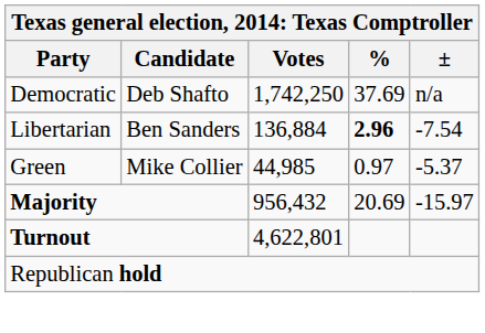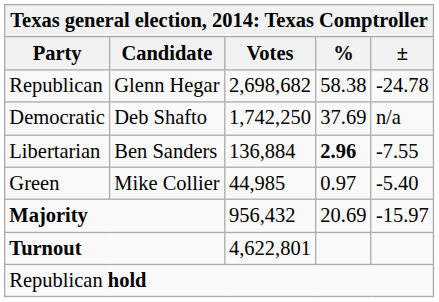+ row: Republican | Glenn Hegar | 2,698,682 | 58.38 | -24.78
Libertarian | ±: -7.54 -> -7.55
Green | ±: -5.37 -> -5.40
